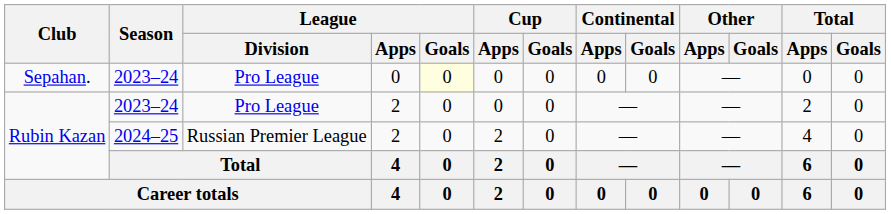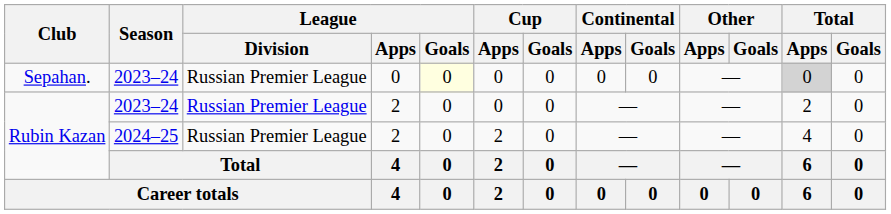Sepahan. | League / Division: Pro League -> Russian Premier League
Sepahan. | Total / Apps: no background -> lightgrey background
Rubin Kazan / 2023–24 | League / Division: Pro League -> Russian Premier League
